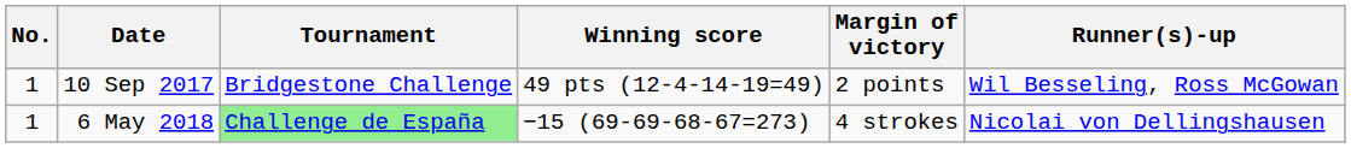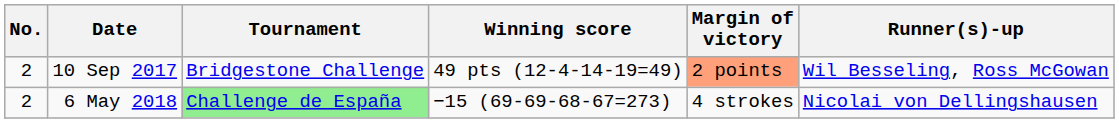10 Sep 2017 | No.: 1 -> 2
10 Sep 2017 | Margin of victory: no background -> lightsalmon background
6 May 2018 | No.: 1 -> 2
